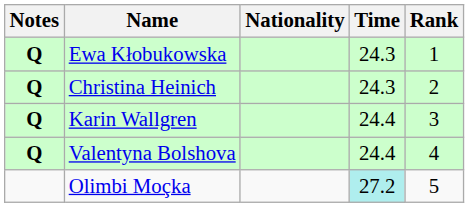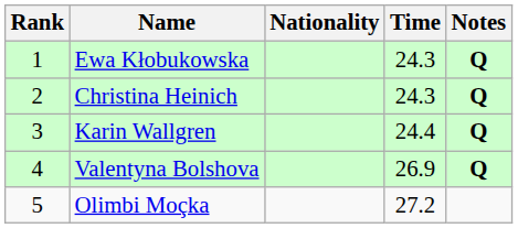columns swapped: Rank <-> Notes
Valentyna Bolshova | Time: 24.4 -> 26.9
Olimbi Moçka | Time: paleturquoise background -> no background
